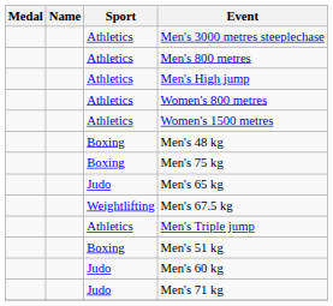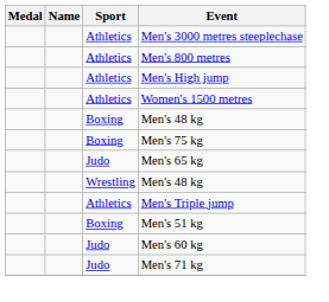- row: Athletics | Women's 800 metres
- row: Weightlifting | Men's 67.5 kg
+ row: Wrestling | Men's 48 kg
